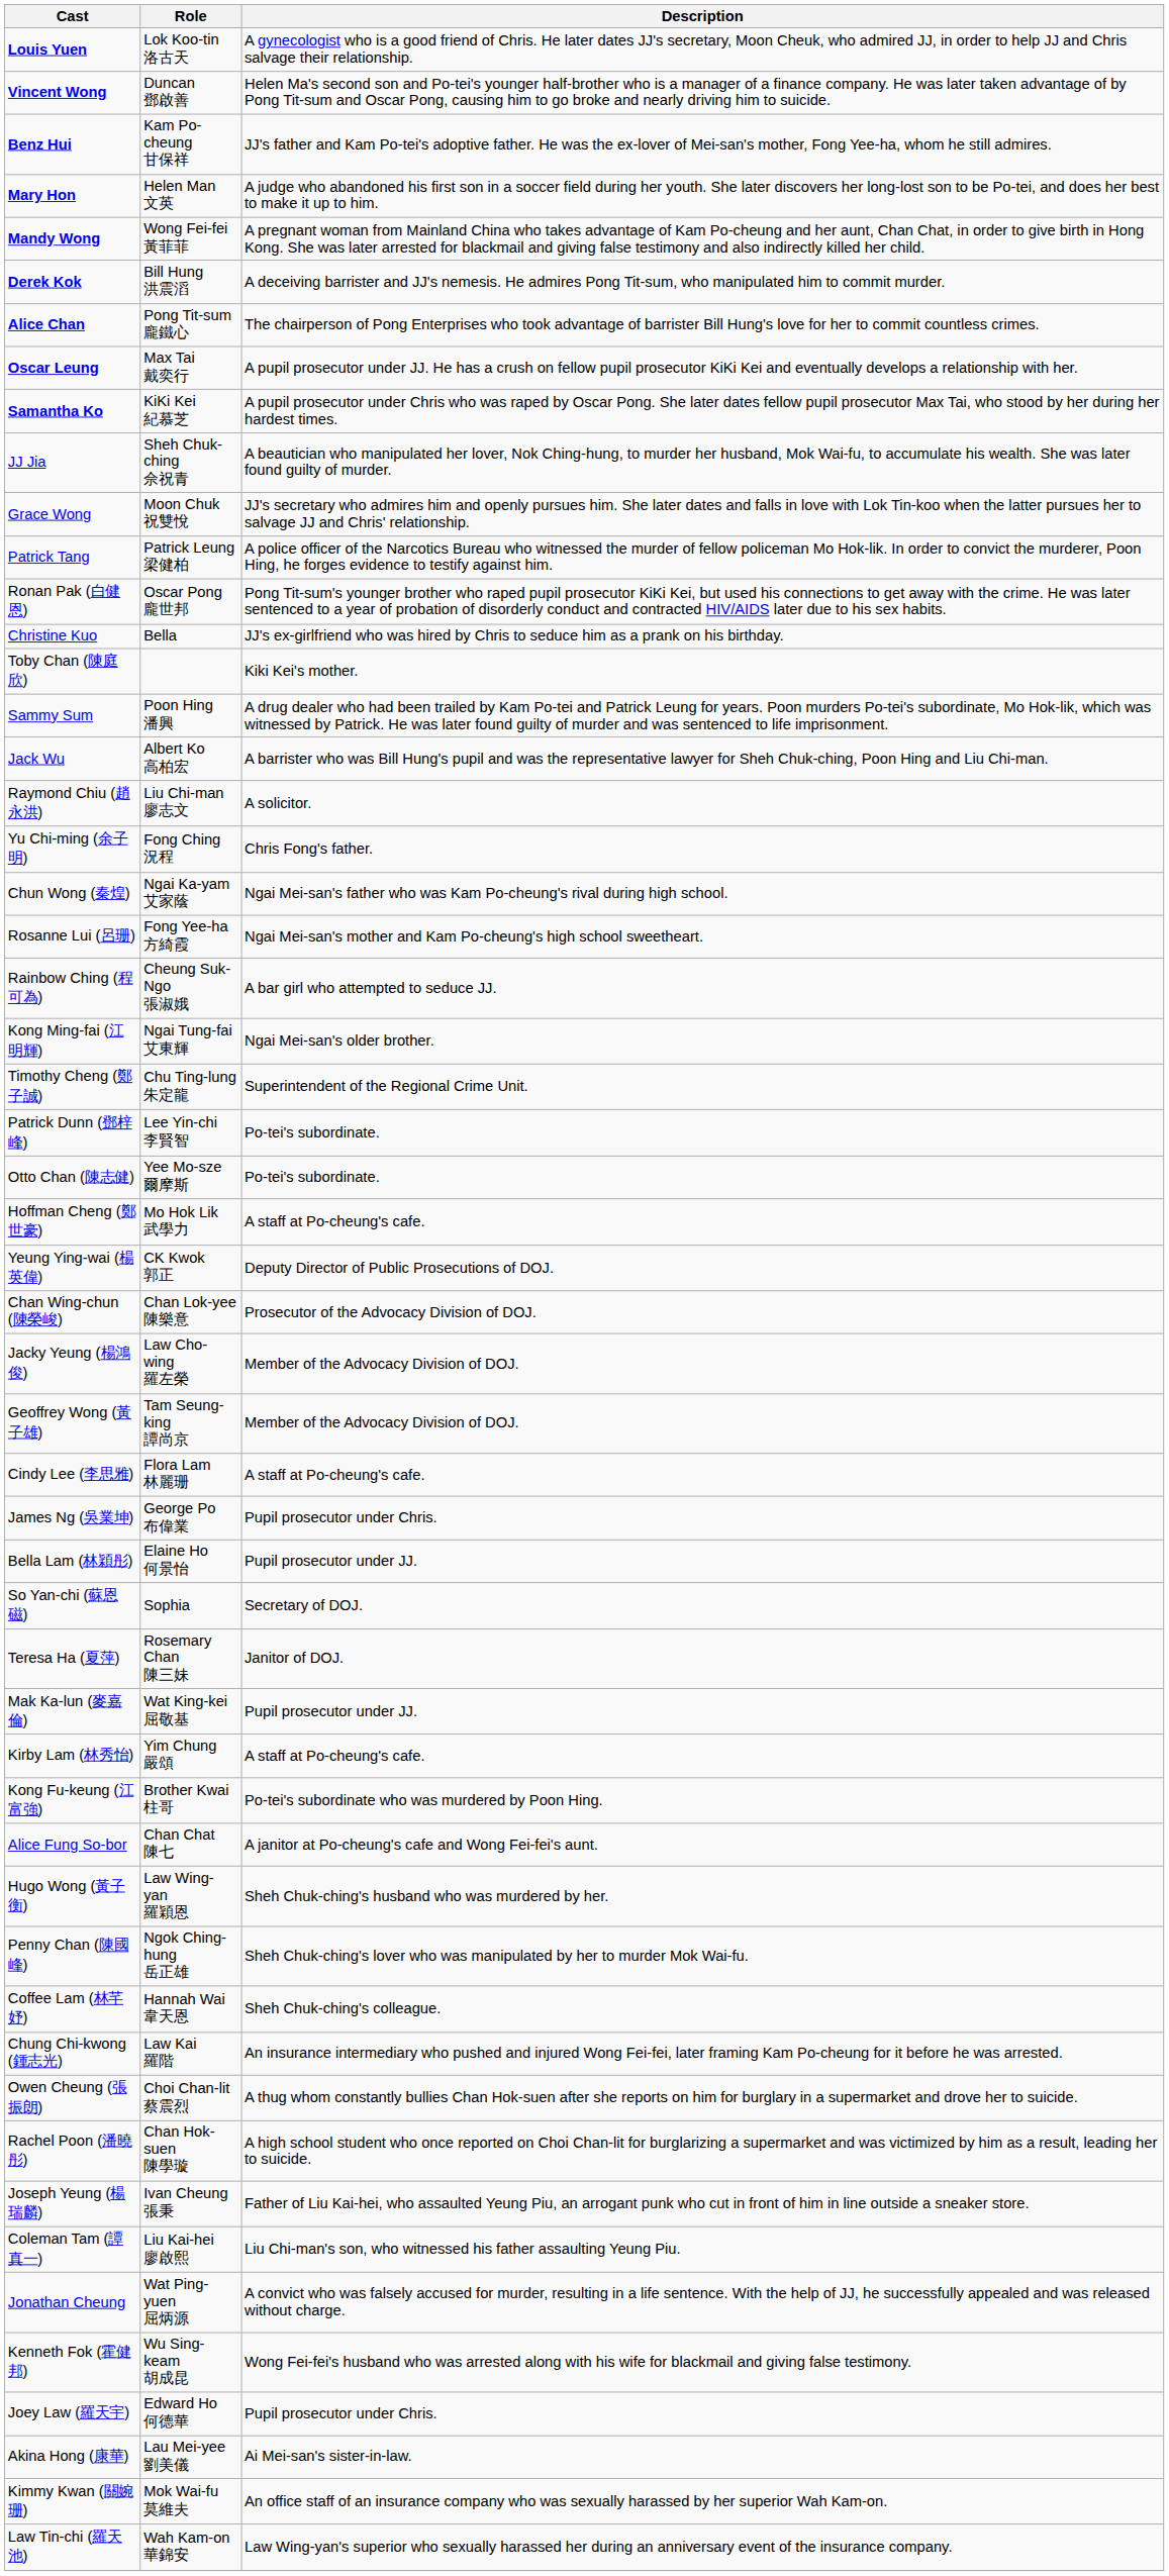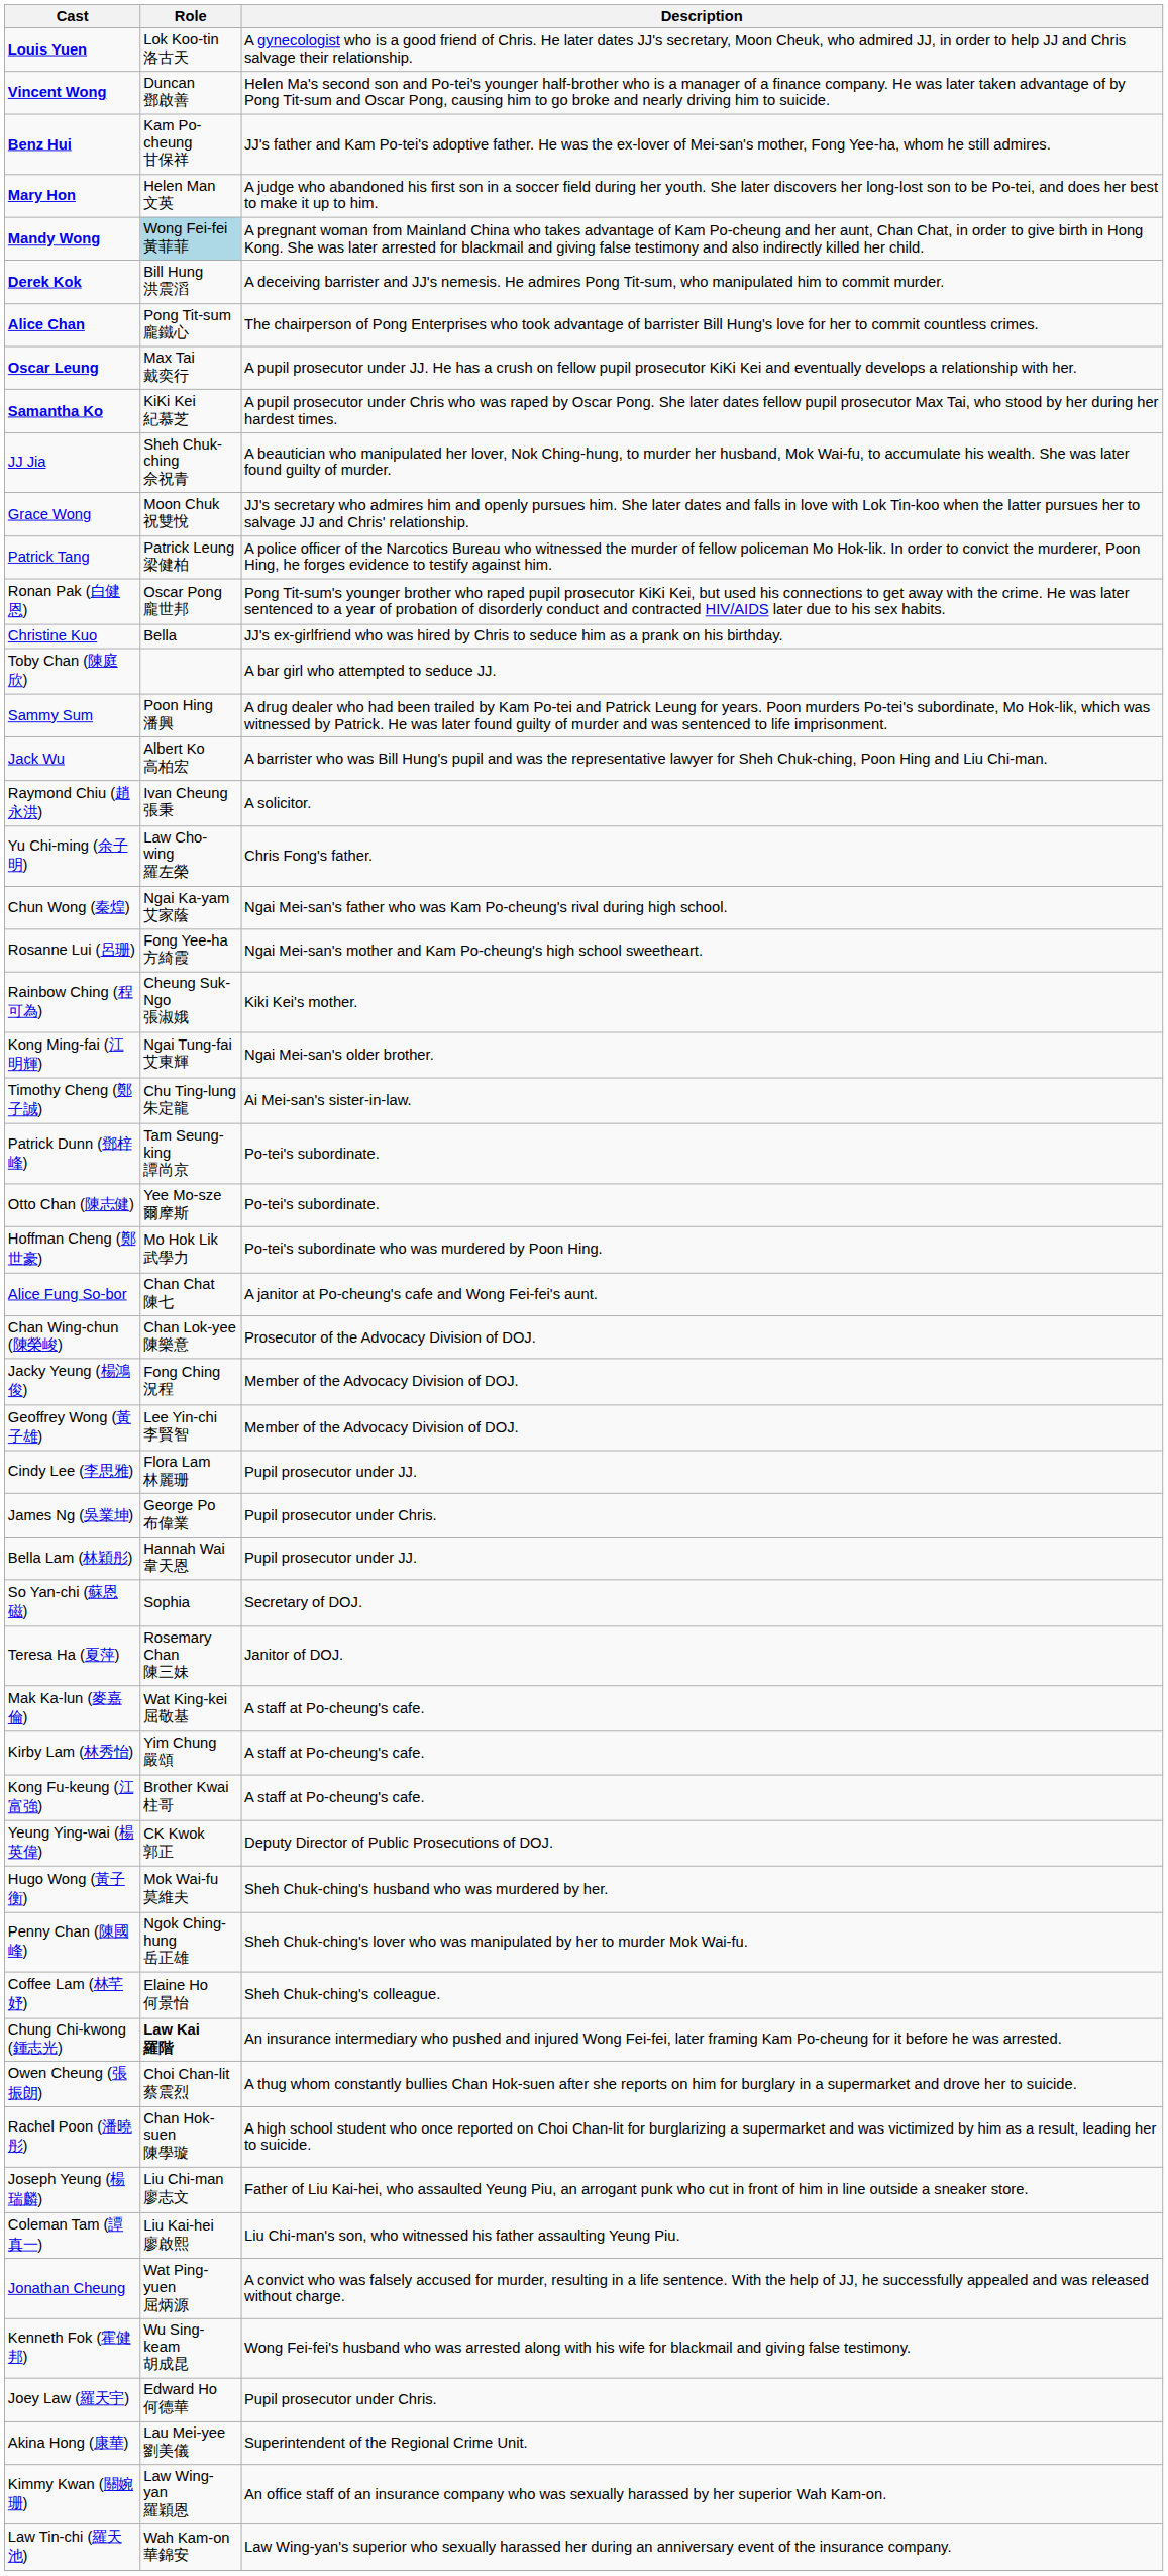Mandy Wong | Role: no background -> lightblue background
Toby Chan (陳庭欣) | Description: Kiki Kei's mother. -> A bar girl who attempted to seduce JJ.
Raymond Chiu (趙永洪) | Role: Liu Chi-man 廖志文 -> Ivan Cheung 張秉
Yu Chi-ming (余子明) | Role: Fong Ching 況程 -> Law Cho-wing 羅左榮
Rainbow Ching (程可為) | Description: A bar girl who attempted to seduce JJ. -> Kiki Kei's mother.
Timothy Cheng (鄭子誠) | Description: Superintendent of the Regional Crime Unit. -> Ai Mei-san's sister-in-law.
Patrick Dunn (鄧梓峰) | Role: Lee Yin-chi 李賢智 -> Tam Seung-king 譚尚京
Hoffman Cheng (鄭世豪) | Description: A staff at Po-cheung's cafe. -> Po-tei's subordinate who was murdered by Poon Hing.
rows swapped: Yeung Ying-wai (楊英偉) <-> Alice Fung So-bor
Jacky Yeung (楊鴻俊) | Role: Law Cho-wing 羅左榮 -> Fong Ching 況程
Geoffrey Wong (黃子雄) | Role: Tam Seung-king 譚尚京 -> Lee Yin-chi 李賢智
Cindy Lee (李思雅) | Description: A staff at Po-cheung's cafe. -> Pupil prosecutor under JJ.
Bella Lam (林穎彤) | Role: Elaine Ho 何景怡 -> Hannah Wai 韋天恩
Mak Ka-lun (麥嘉倫) | Description: Pupil prosecutor under JJ. -> A staff at Po-cheung's cafe.
Kong Fu-keung (江富強) | Description: Po-tei's subordinate who was murdered by Poon Hing. -> A staff at Po-cheung's cafe.
Hugo Wong (黃子衡) | Role: Law Wing-yan 羅穎恩 -> Mok Wai-fu 莫維夫
Coffee Lam (林芊妤) | Role: Hannah Wai 韋天恩 -> Elaine Ho 何景怡
Chung Chi-kwong (鍾志光) | Role: normal -> bold
Joseph Yeung (楊瑞麟) | Role: Ivan Cheung 張秉 -> Liu Chi-man 廖志文
Akina Hong (康華) | Description: Ai Mei-san's sister-in-law. -> Superintendent of the Regional Crime Unit.
Kimmy Kwan (關婉珊) | Role: Mok Wai-fu 莫維夫 -> Law Wing-yan 羅穎恩
